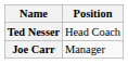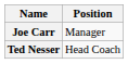rows swapped: Joe Carr <-> Ted Nesser
